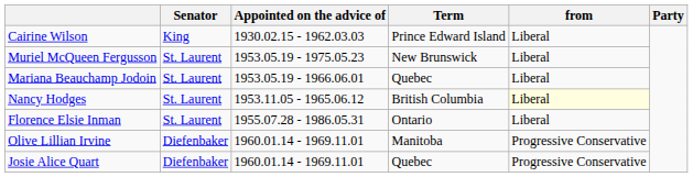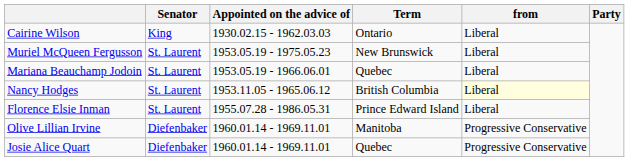Cairine Wilson | Term: Prince Edward Island -> Ontario
Florence Elsie Inman | Term: Ontario -> Prince Edward Island
